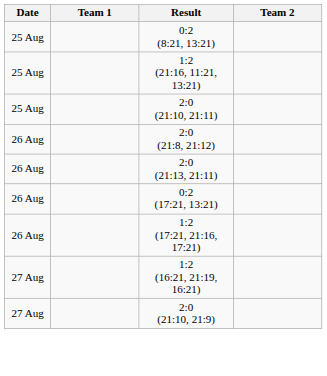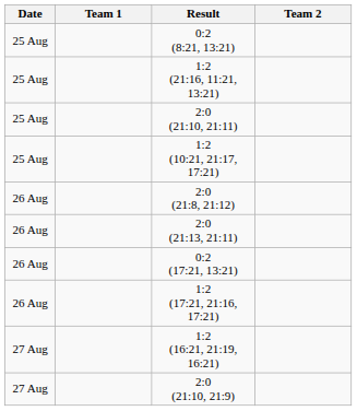+ row: 25 Aug | 1:2 (10:21, 21:17, 17:21)
